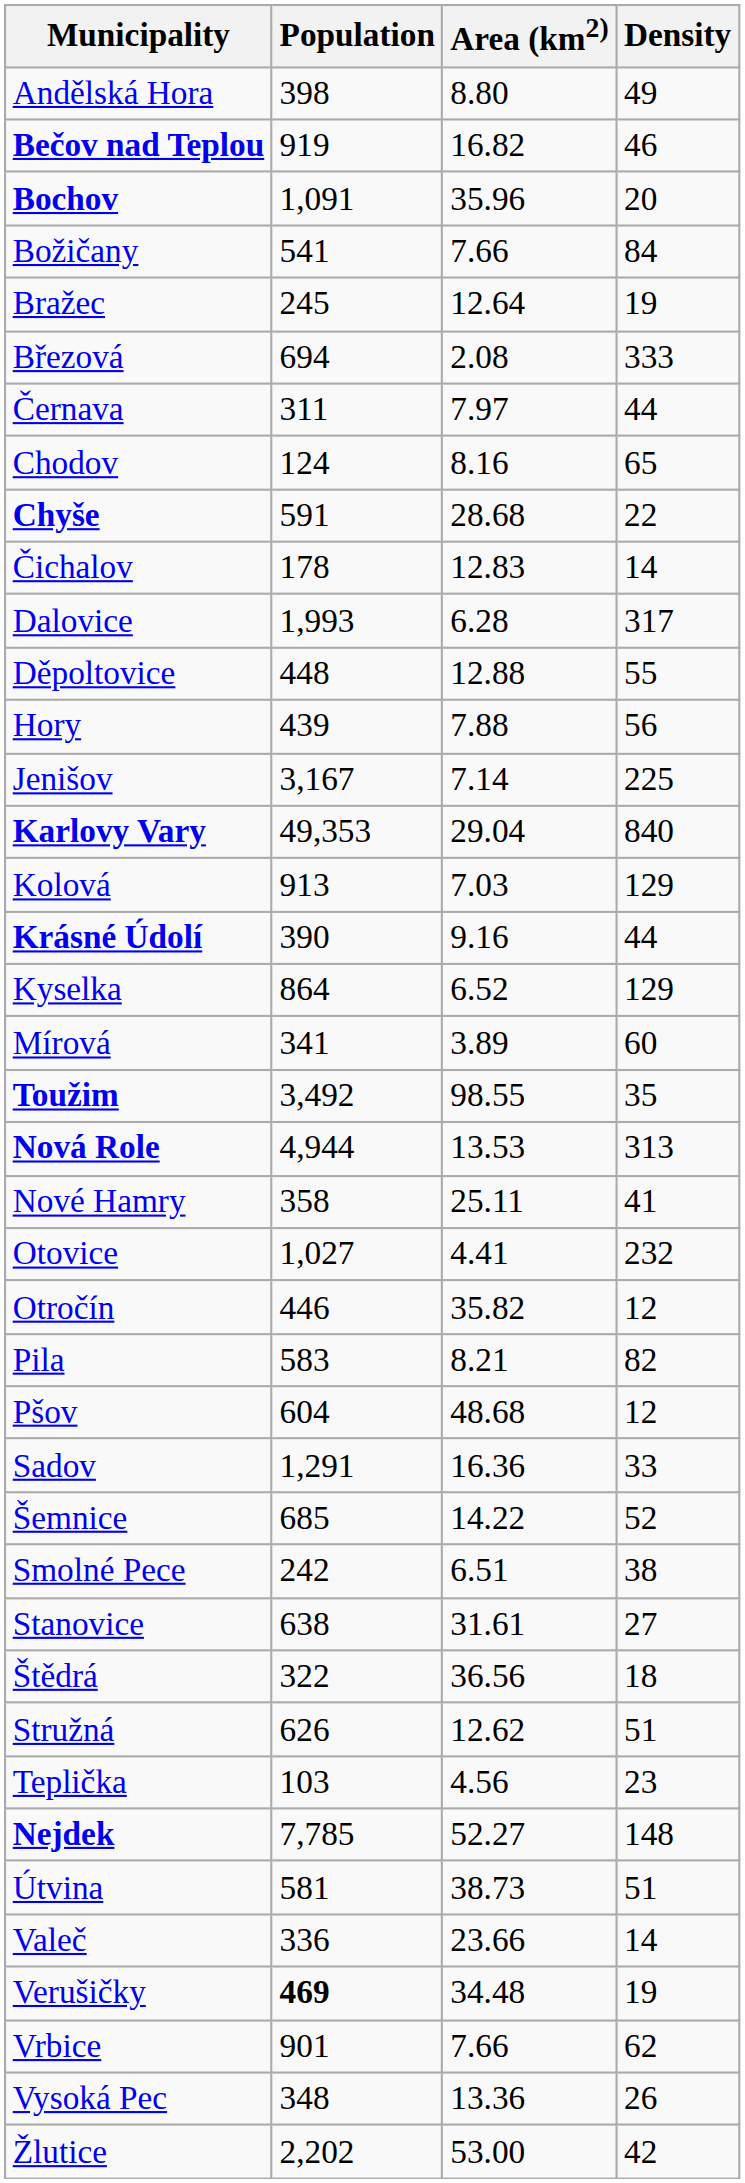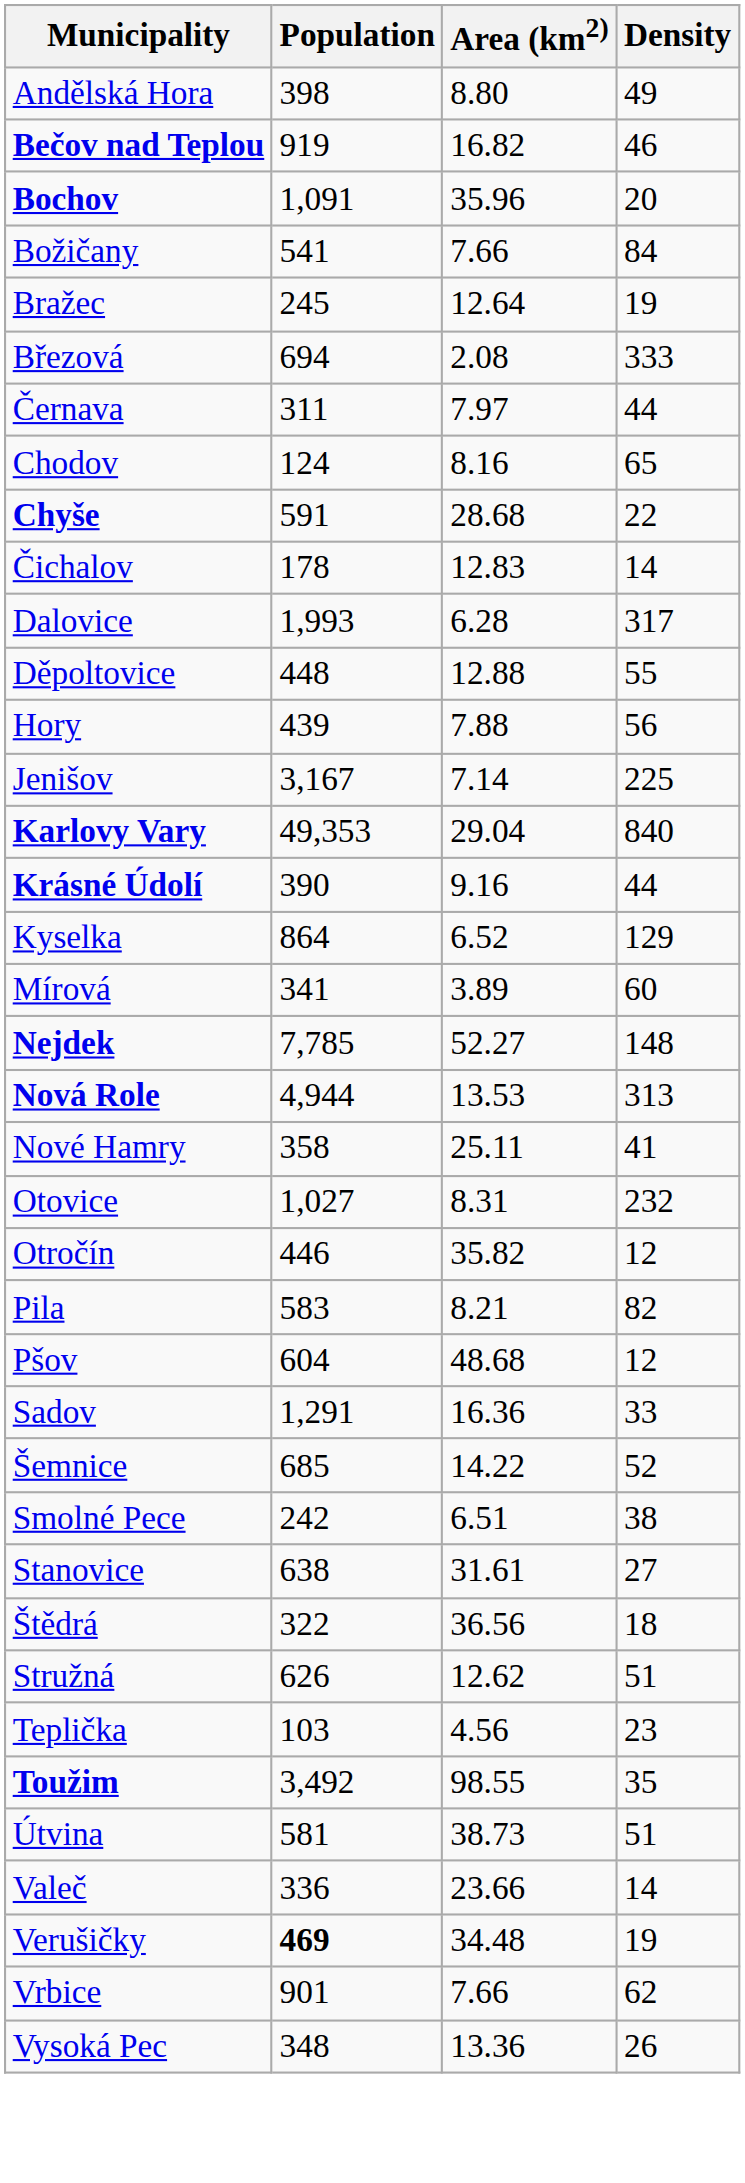- row: Kolová | 913 | 7.03 | 129
rows swapped: Nejdek <-> Toužim
Otovice | Area (km2): 4.41 -> 8.31
- row: Žlutice | 2,202 | 53.00 | 42
